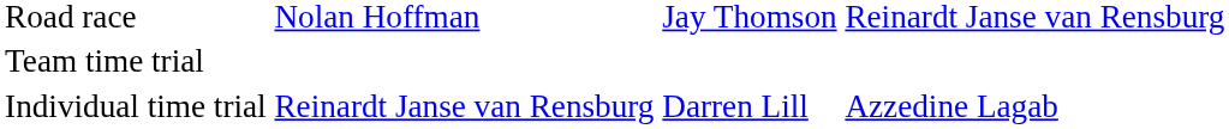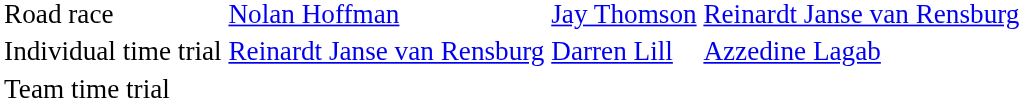rows swapped: Individual time trial <-> Team time trial
